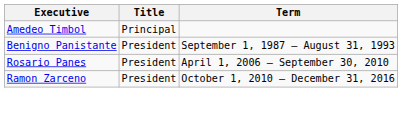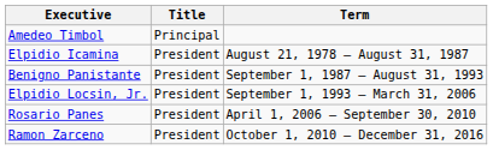+ row: Elpidio Icamina | President | August 21, 1978 – August 31, 1987
+ row: Elpidio Locsin, Jr. | President | September 1, 1993 – March 31, 2006
